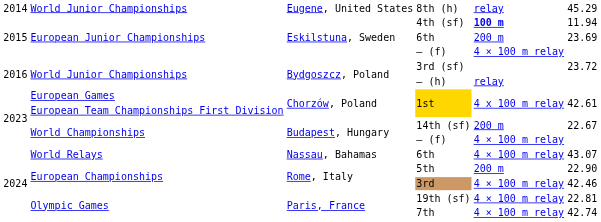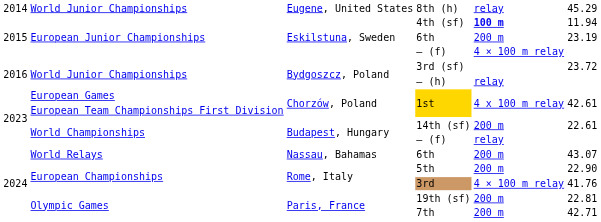European Junior Championships / 6th | column 6: 23.69 -> 23.19
14th (sf) | column 6: 22.67 -> 22.61
World Championships / – (f) | column 5: 4 × 100 m relay -> relay
World Relays / 6th | column 5: 4 × 100 m relay -> 200 m
3rd | column 6: 42.46 -> 41.76
19th (sf) | column 5: 4 × 100 m relay -> 200 m
7th | column 5: 4 × 100 m relay -> 200 m
7th | column 6: 42.74 -> 42.71
